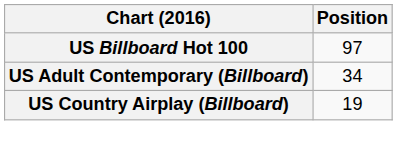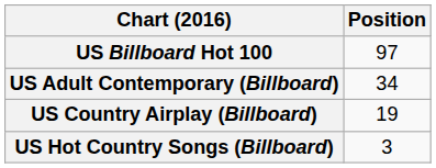+ row: US Hot Country Songs (Billboard) | 3
